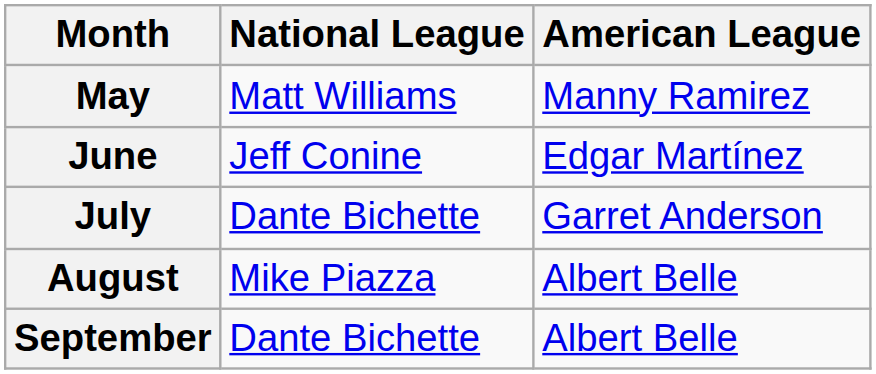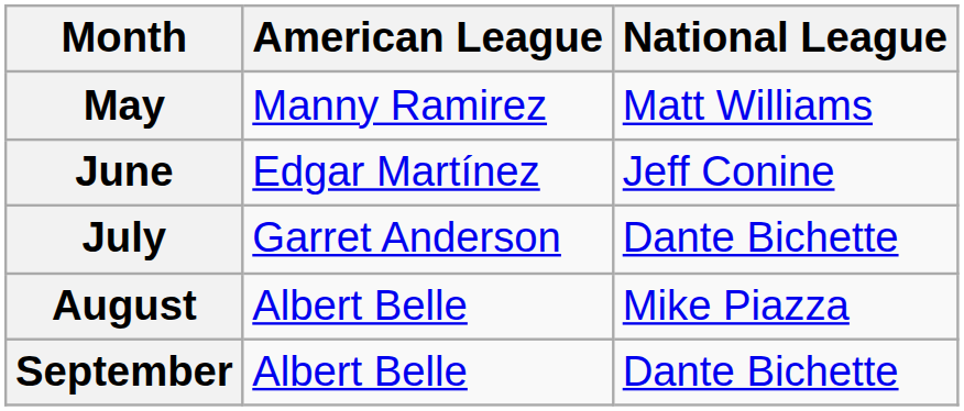columns swapped: American League <-> National League
